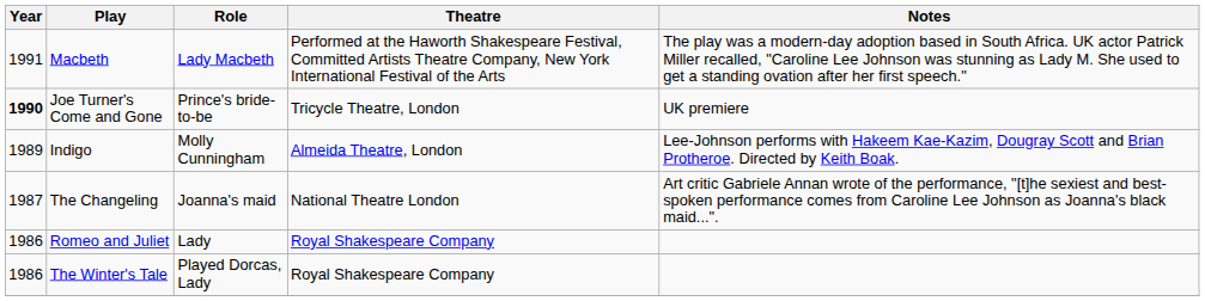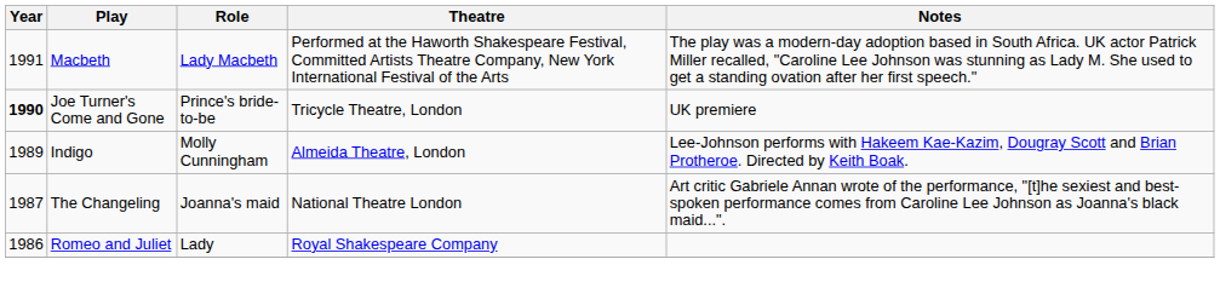- row: 1986 | The Winter's Tale | Played Dorcas, Lady | Royal Shakespeare Company
